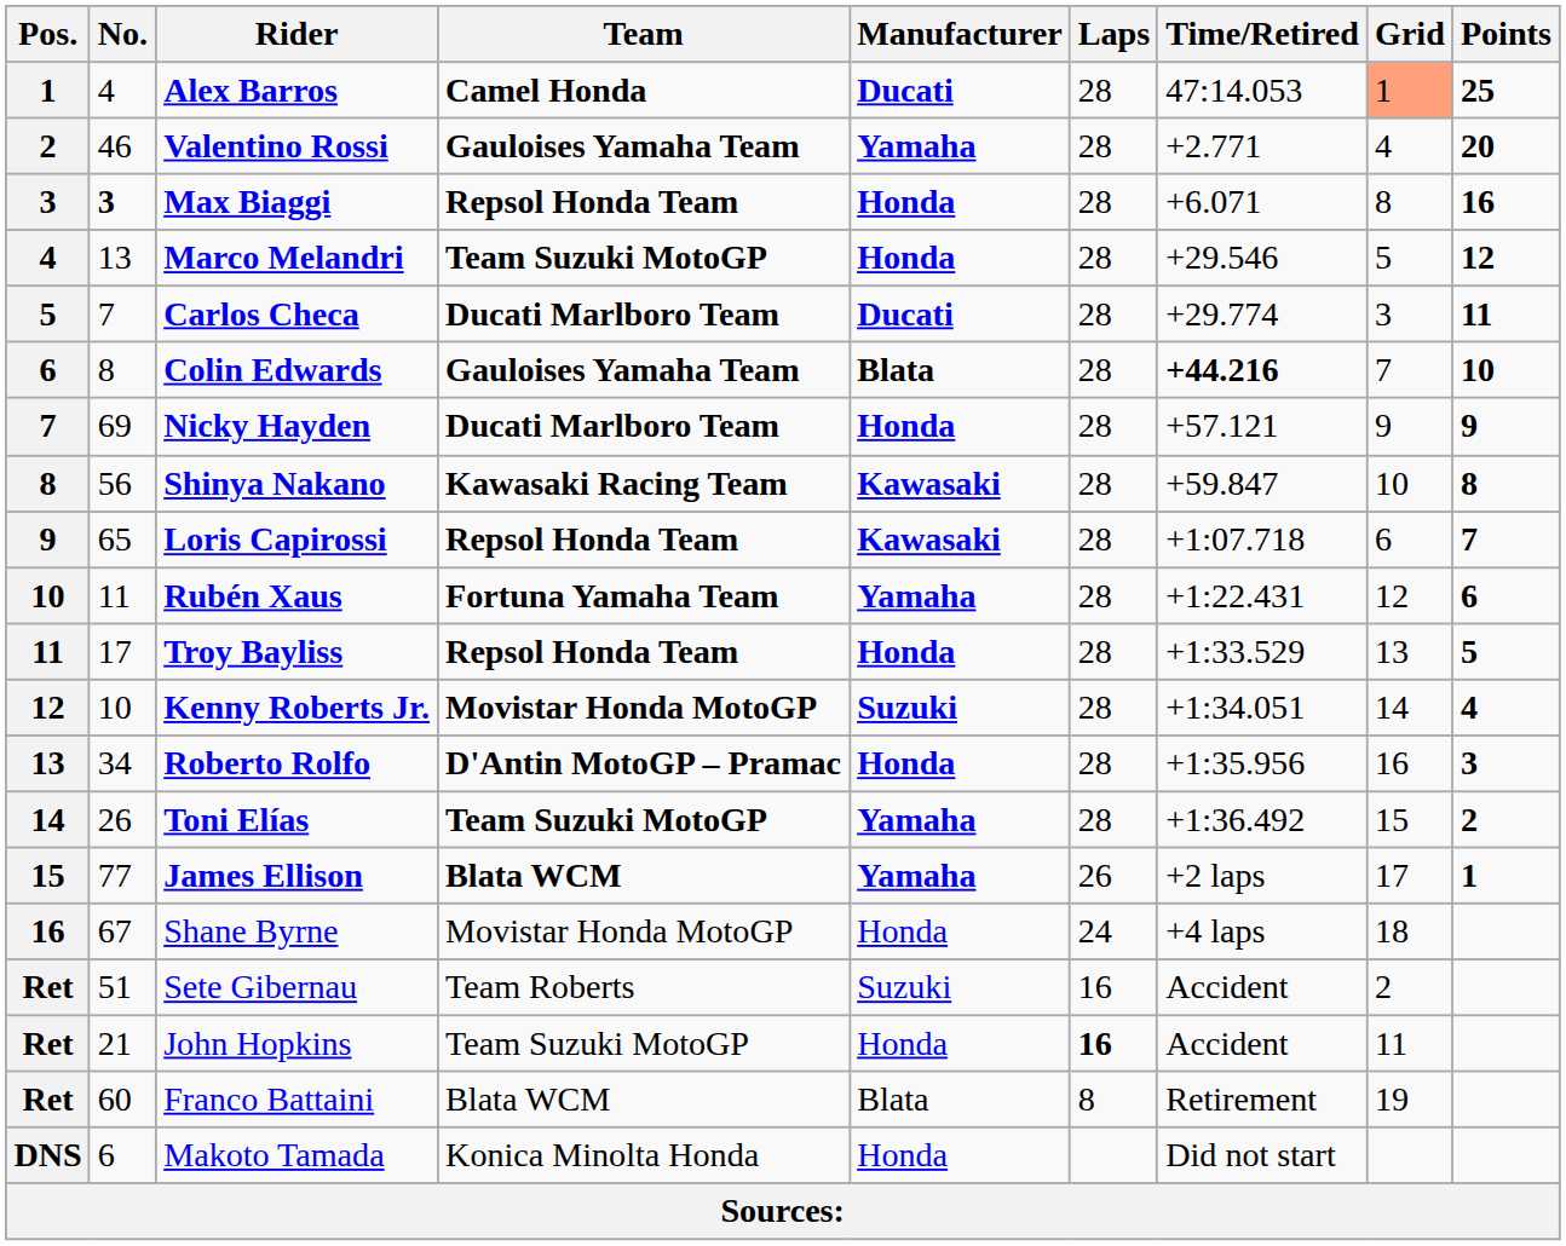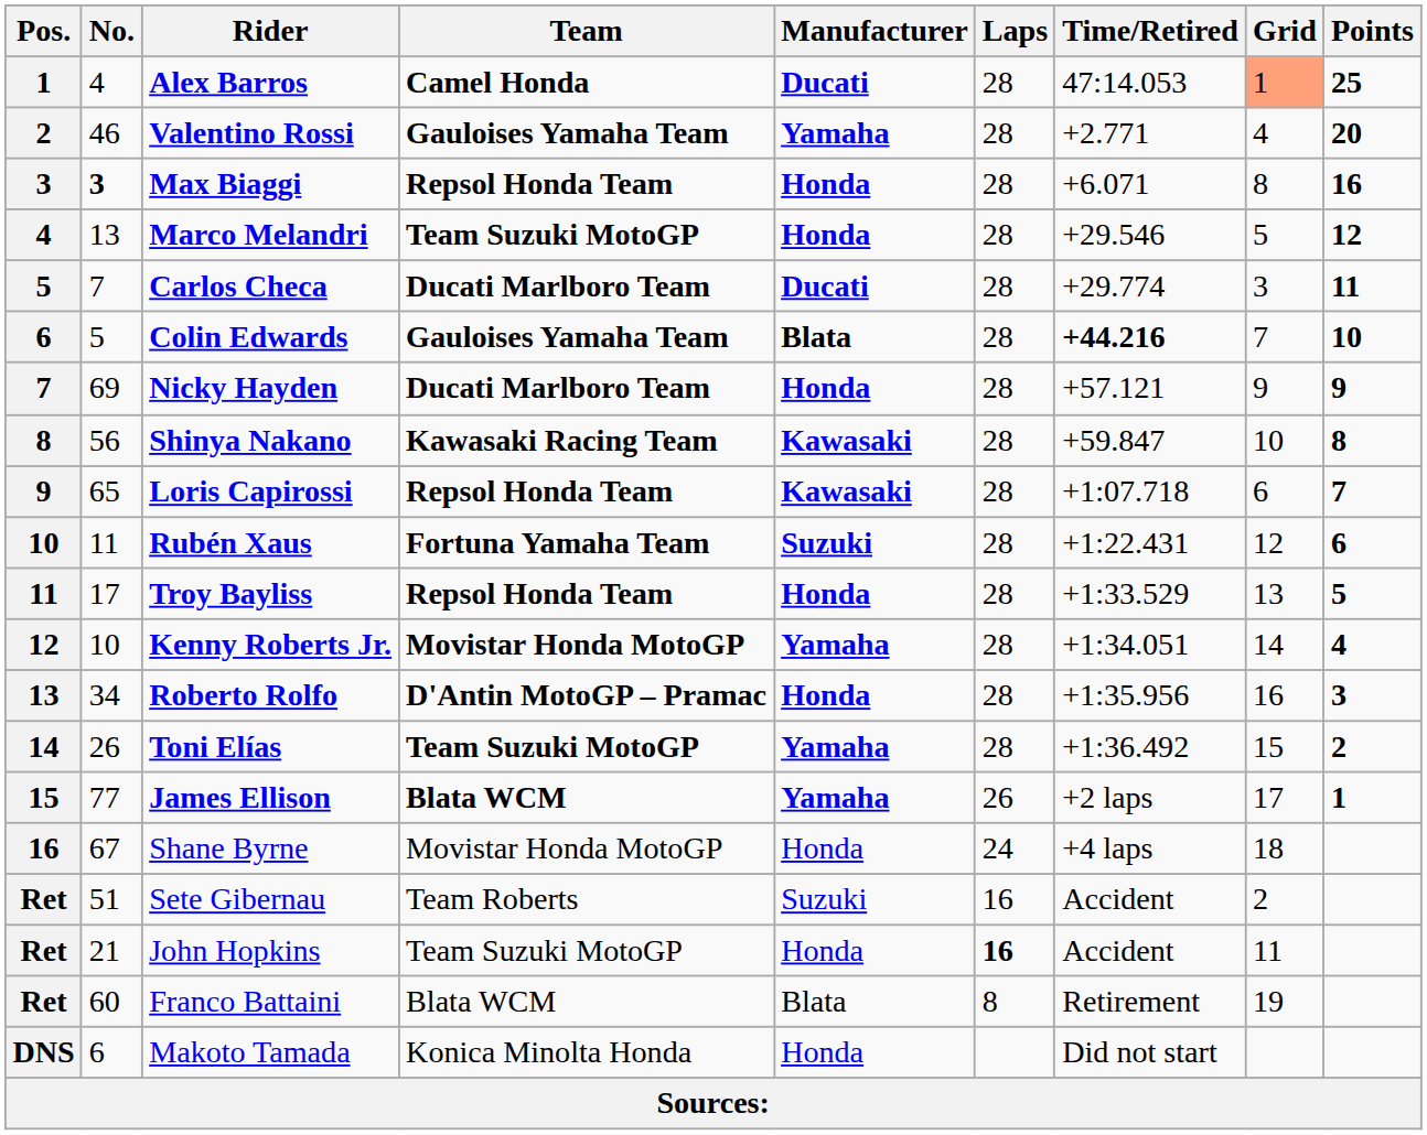Colin Edwards | No.: 8 -> 5
Rubén Xaus | Manufacturer: Yamaha -> Suzuki
Kenny Roberts Jr. | Manufacturer: Suzuki -> Yamaha
